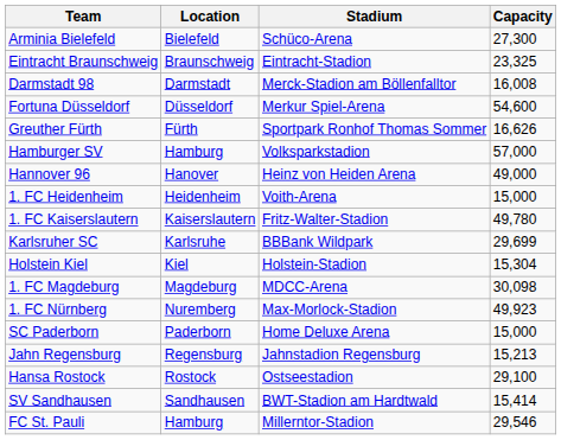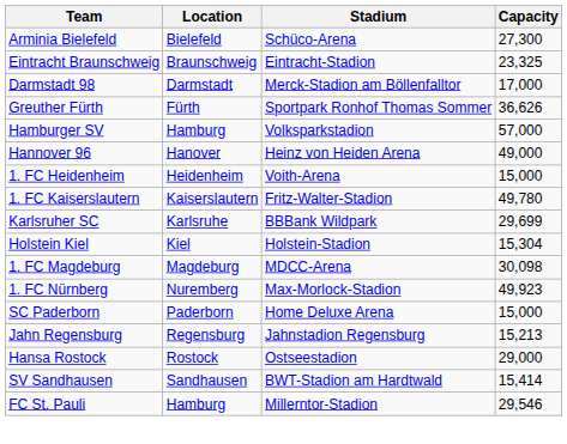Darmstadt 98 | Capacity: 16,008 -> 17,000
- row: Fortuna Düsseldorf | Düsseldorf | Merkur Spiel-Arena | 54,600
Greuther Fürth | Capacity: 16,626 -> 36,626
Hansa Rostock | Capacity: 29,100 -> 29,000
